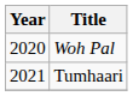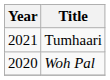rows swapped: Woh Pal <-> Tumhaari
